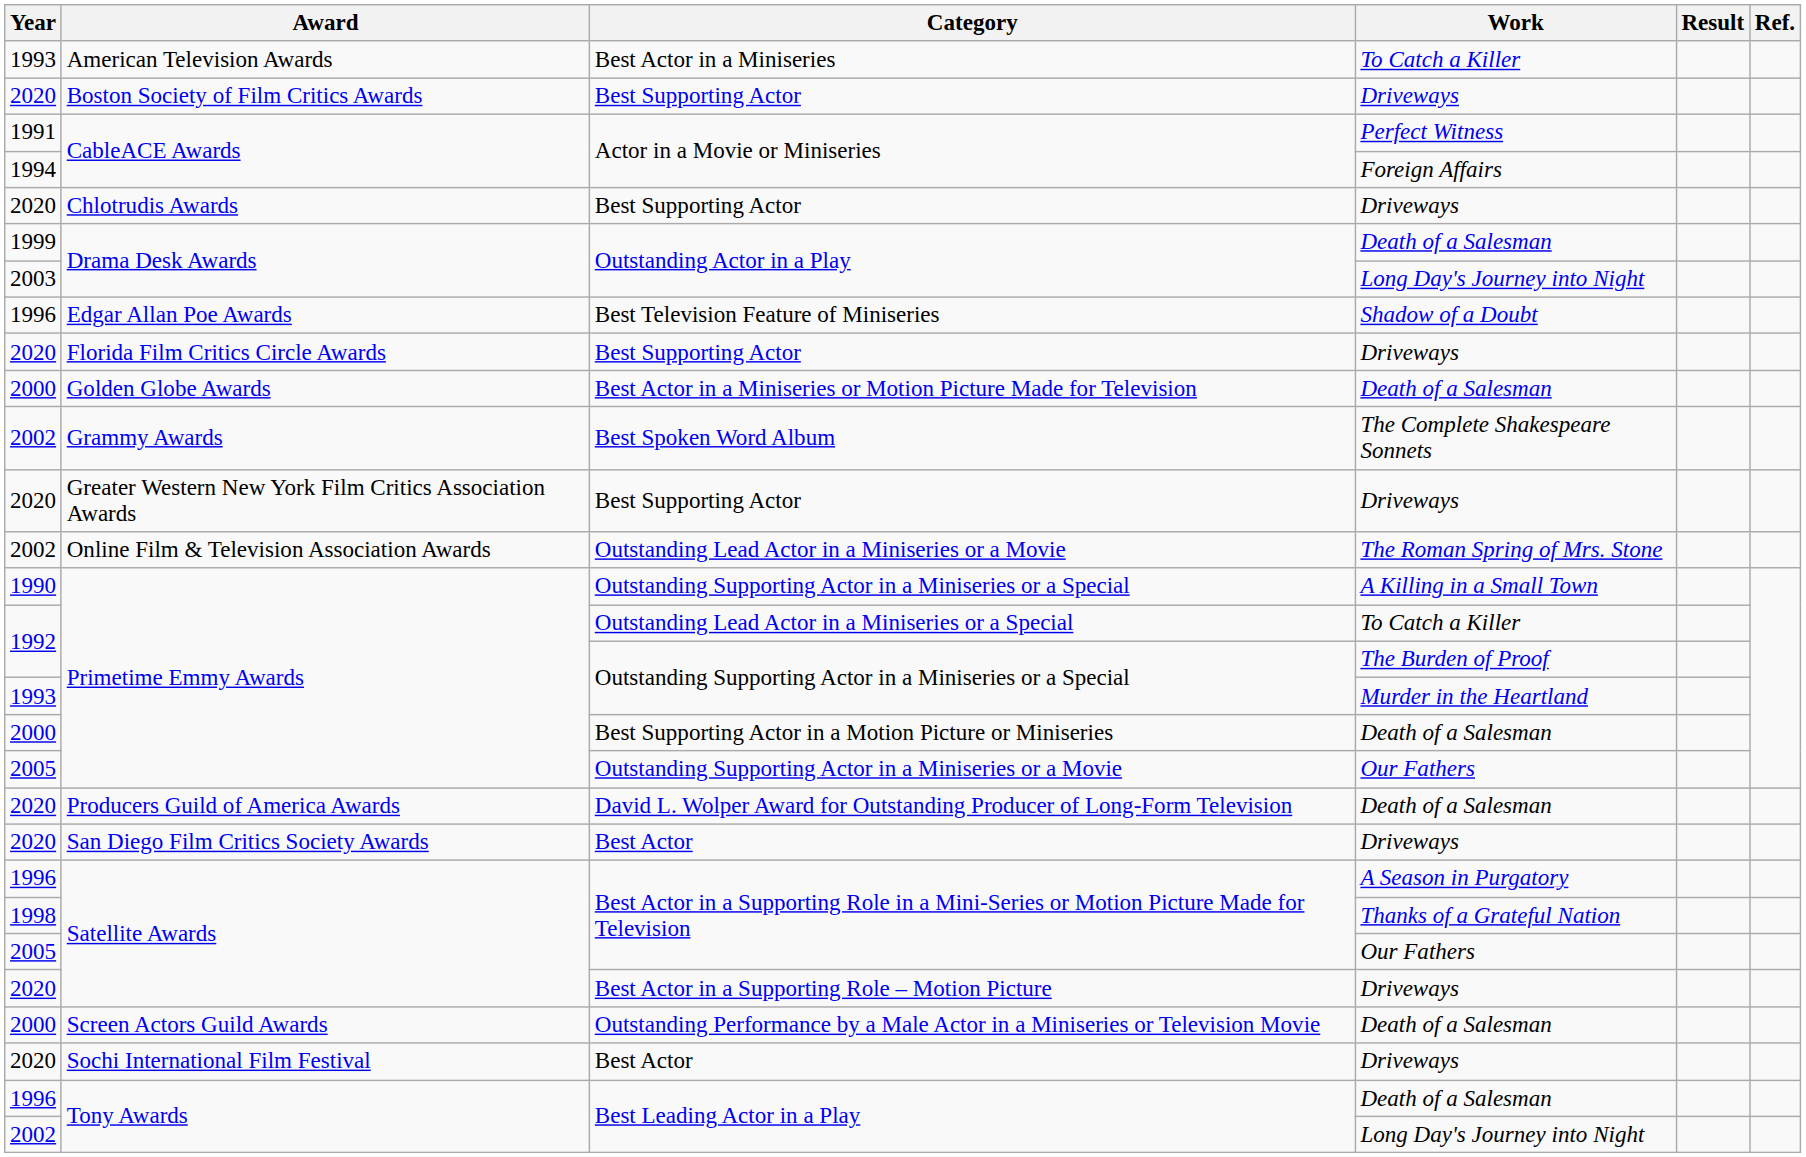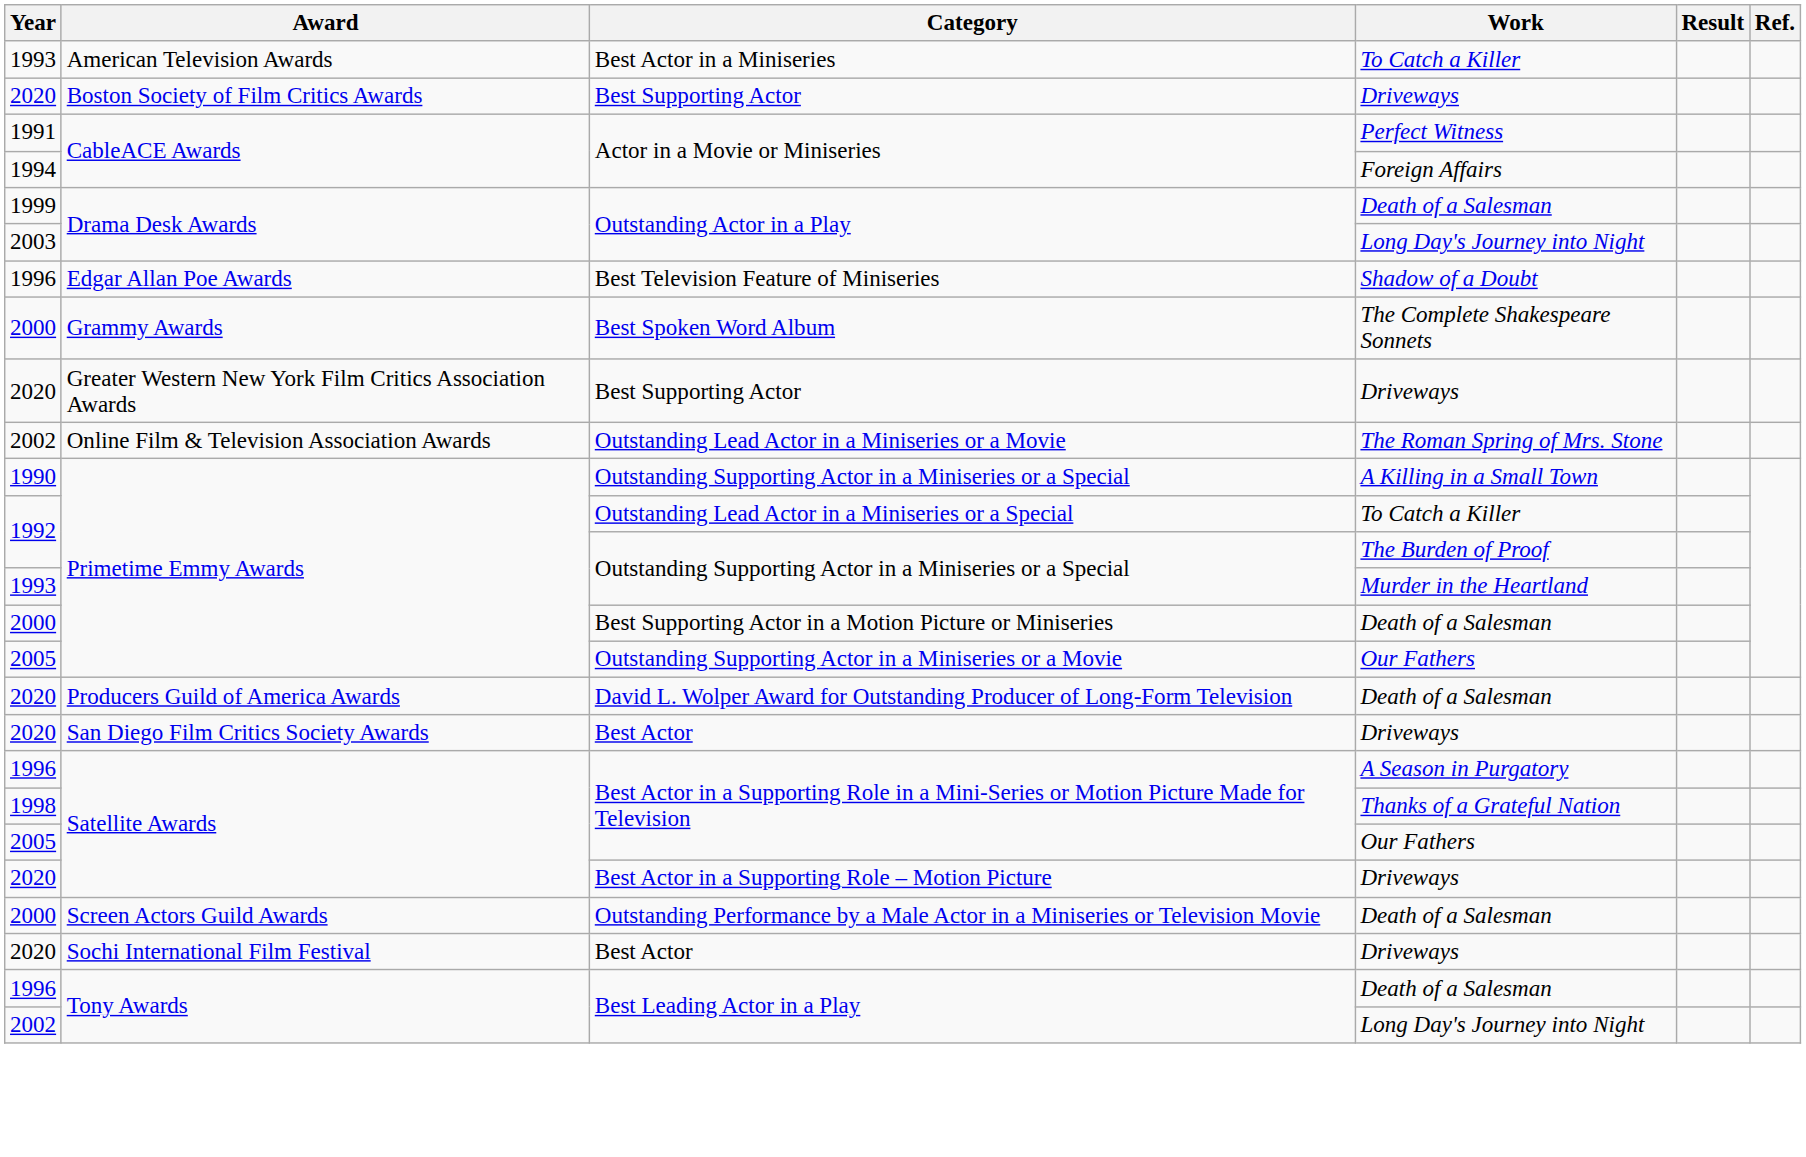- row: 2020 | Chlotrudis Awards | Best Supporting Actor | Driveways
- row: 2020 | Florida Film Critics Circle Awards | Best Supporting Actor | Driveways
- row: 2000 | Golden Globe Awards | Best Actor in a Miniseries or Motion Picture Made for Television | Death of a Salesman
Grammy Awards | Year: 2002 -> 2000
